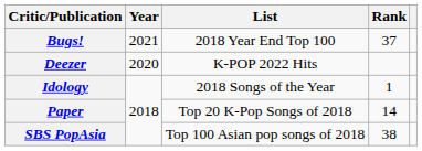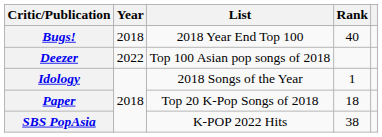Bugs! | Year: 2021 -> 2018
Bugs! | Rank: 37 -> 40
Deezer | Year: 2020 -> 2022
Deezer | List: K-POP 2022 Hits -> Top 100 Asian pop songs of 2018
Paper | Rank: 14 -> 18
SBS PopAsia | List: Top 100 Asian pop songs of 2018 -> K-POP 2022 Hits
